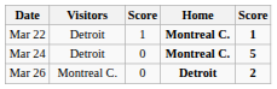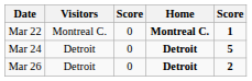Mar 22 | Visitors: Detroit -> Montreal C.
Mar 22 | column 3: 1 -> 0
Mar 24 | Home: Montreal C. -> Detroit
Mar 26 | Visitors: Montreal C. -> Detroit
